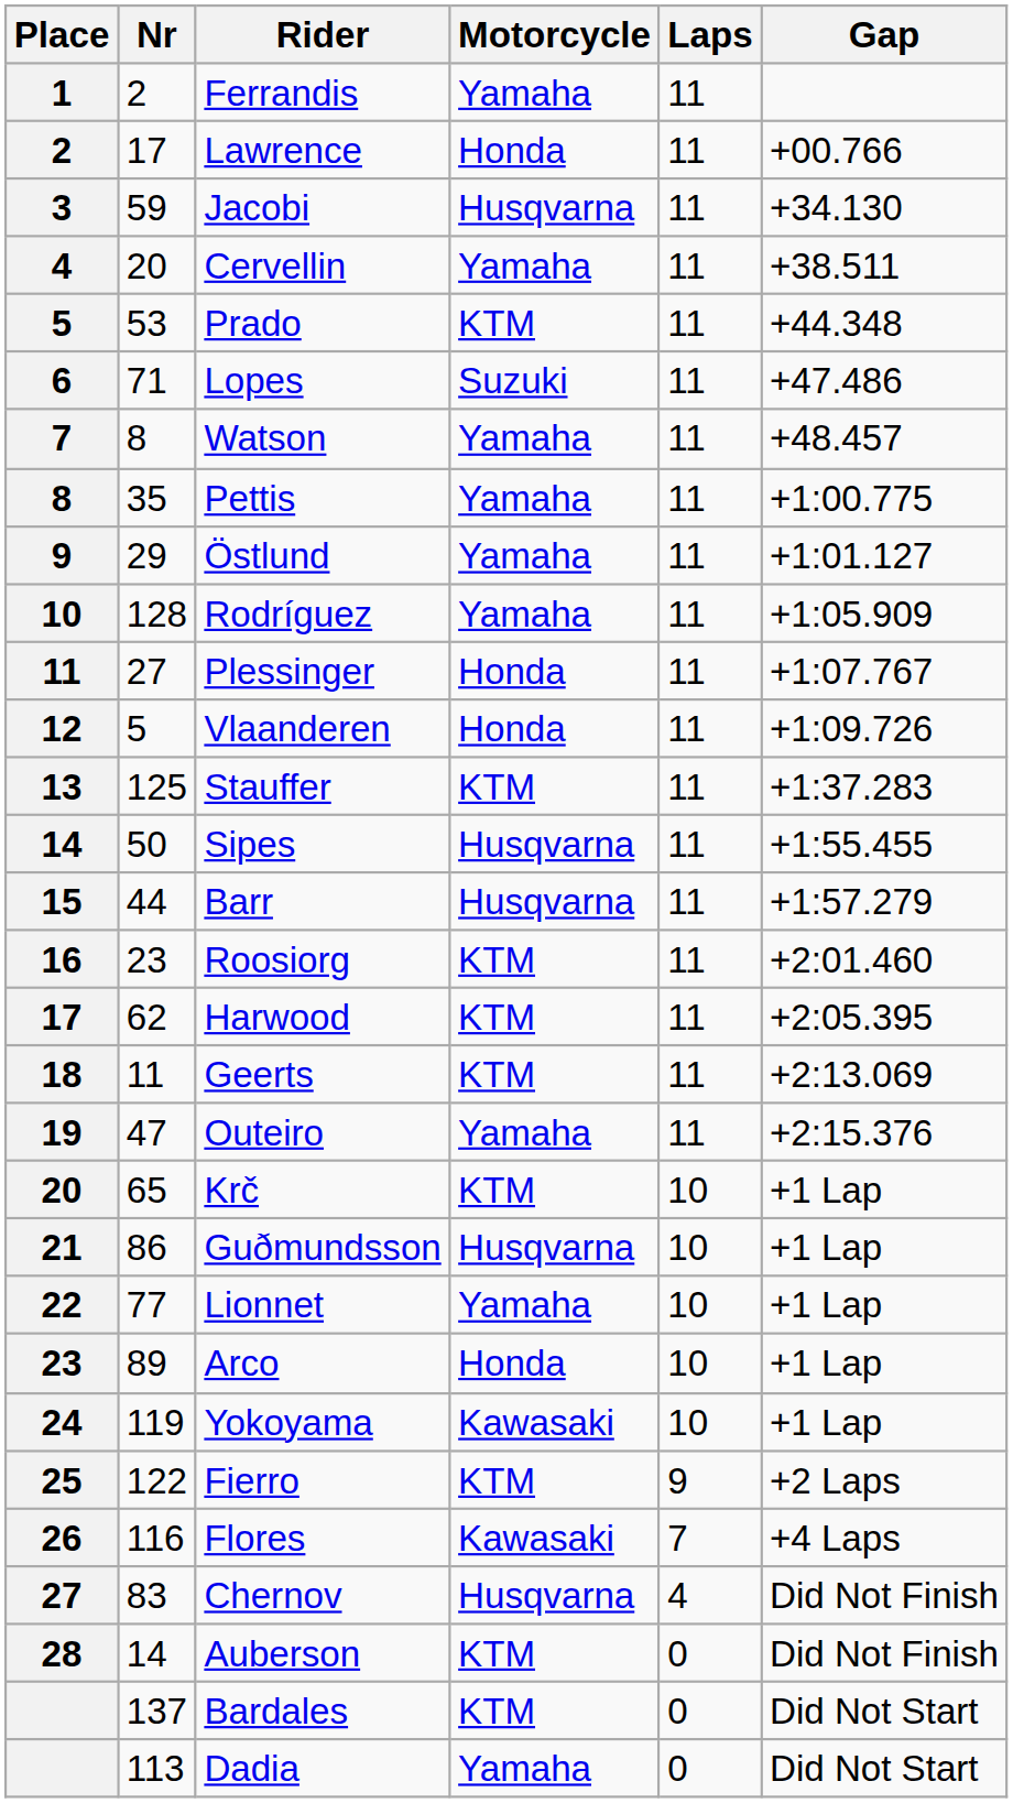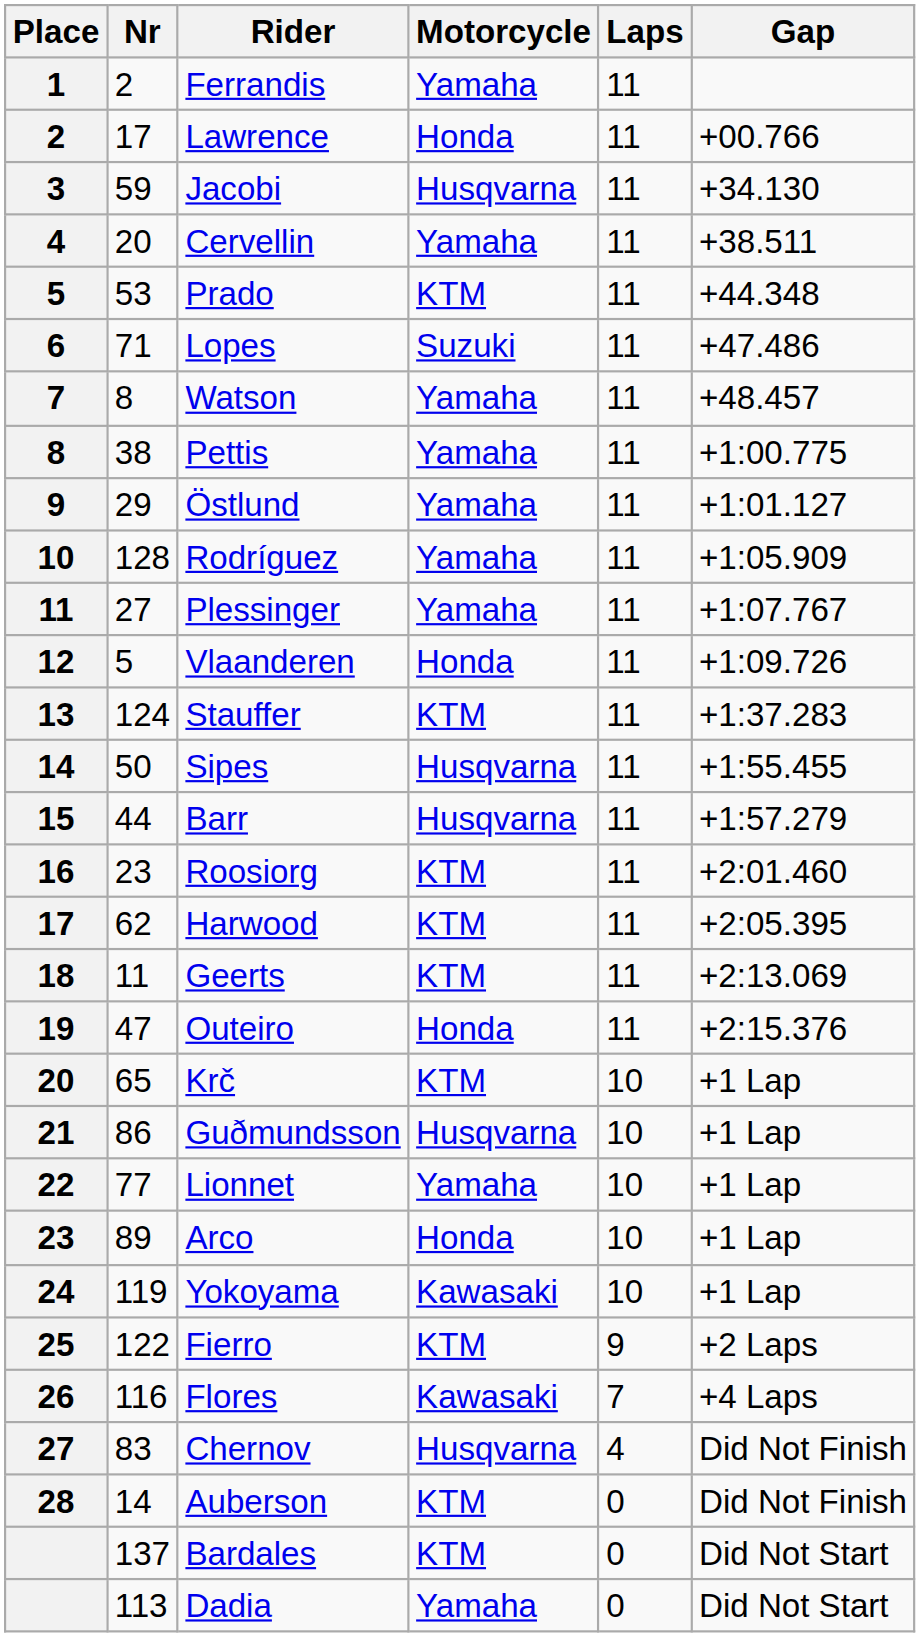Pettis | Nr: 35 -> 38
Plessinger | Motorcycle: Honda -> Yamaha
Stauffer | Nr: 125 -> 124
Outeiro | Motorcycle: Yamaha -> Honda
